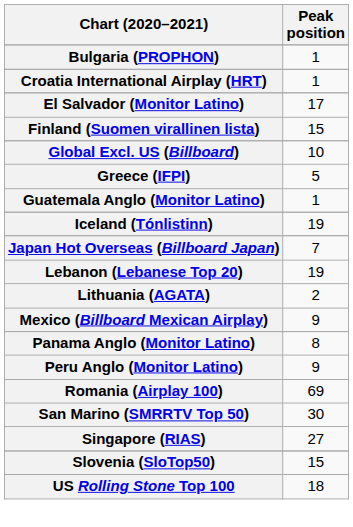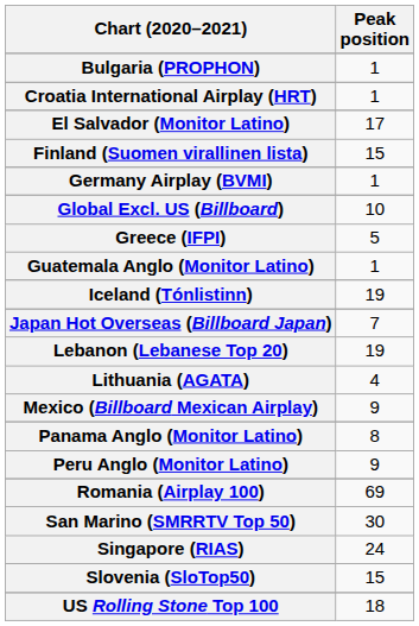+ row: Germany Airplay (BVMI) | 1
Lithuania (AGATA) | Peak position: 2 -> 4
Singapore (RIAS) | Peak position: 27 -> 24
